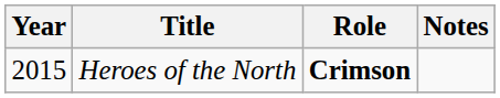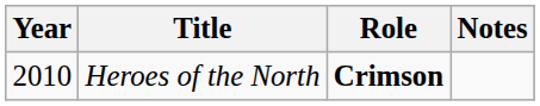Heroes of the North | Year: 2015 -> 2010
